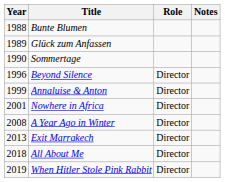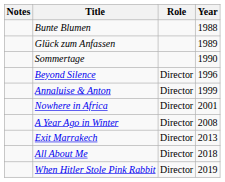columns swapped: Year <-> Notes
